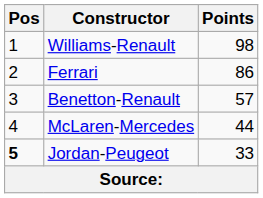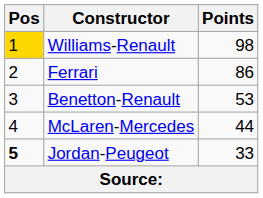Williams-Renault | Pos: no background -> gold background
Benetton-Renault | Points: 57 -> 53
